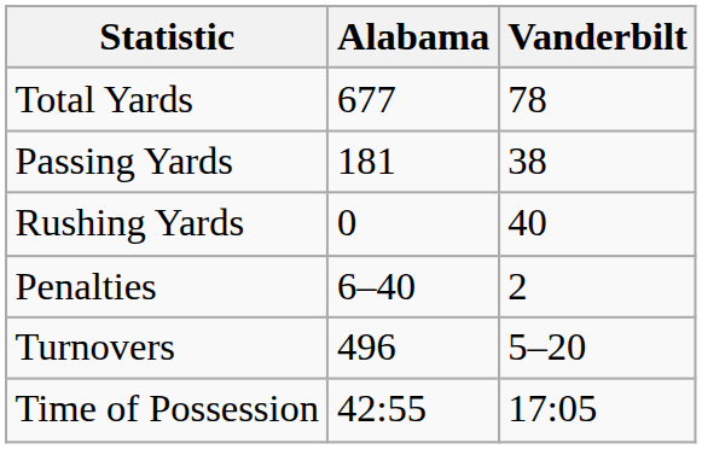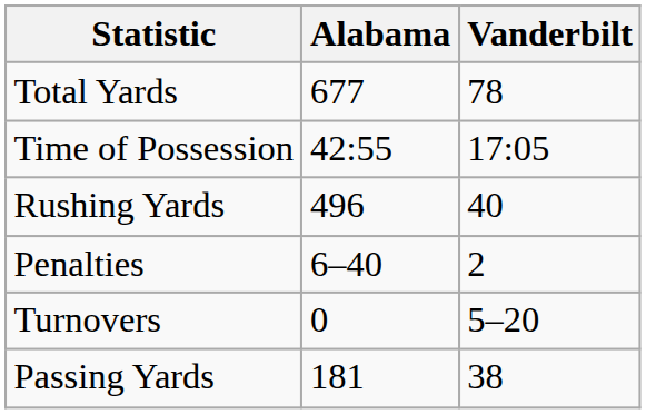rows swapped: Passing Yards <-> Time of Possession
Rushing Yards | Alabama: 0 -> 496
Turnovers | Alabama: 496 -> 0
